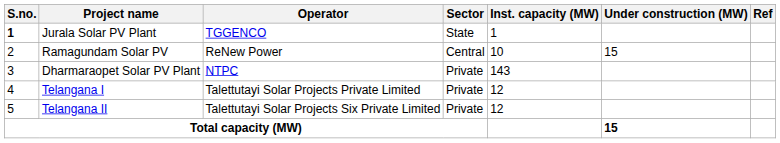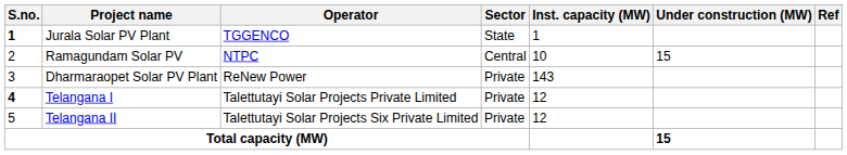Ramagundam Solar PV | Operator: ReNew Power -> NTPC
Dharmaraopet Solar PV Plant | Operator: NTPC -> ReNew Power
Telangana I | S.no.: normal -> bold
